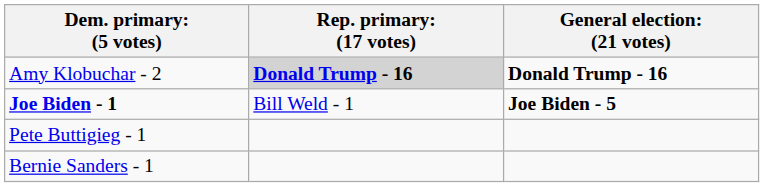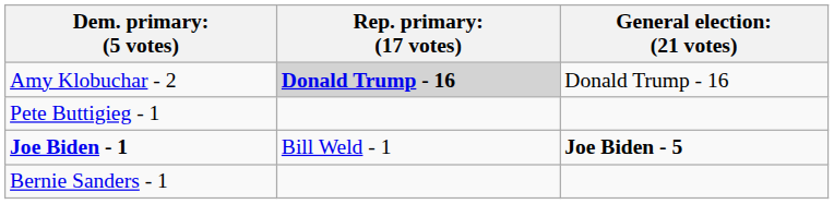Amy Klobuchar - 2 | column 3: bold -> normal
rows swapped: Joe Biden - 1 <-> Pete Buttigieg - 1
